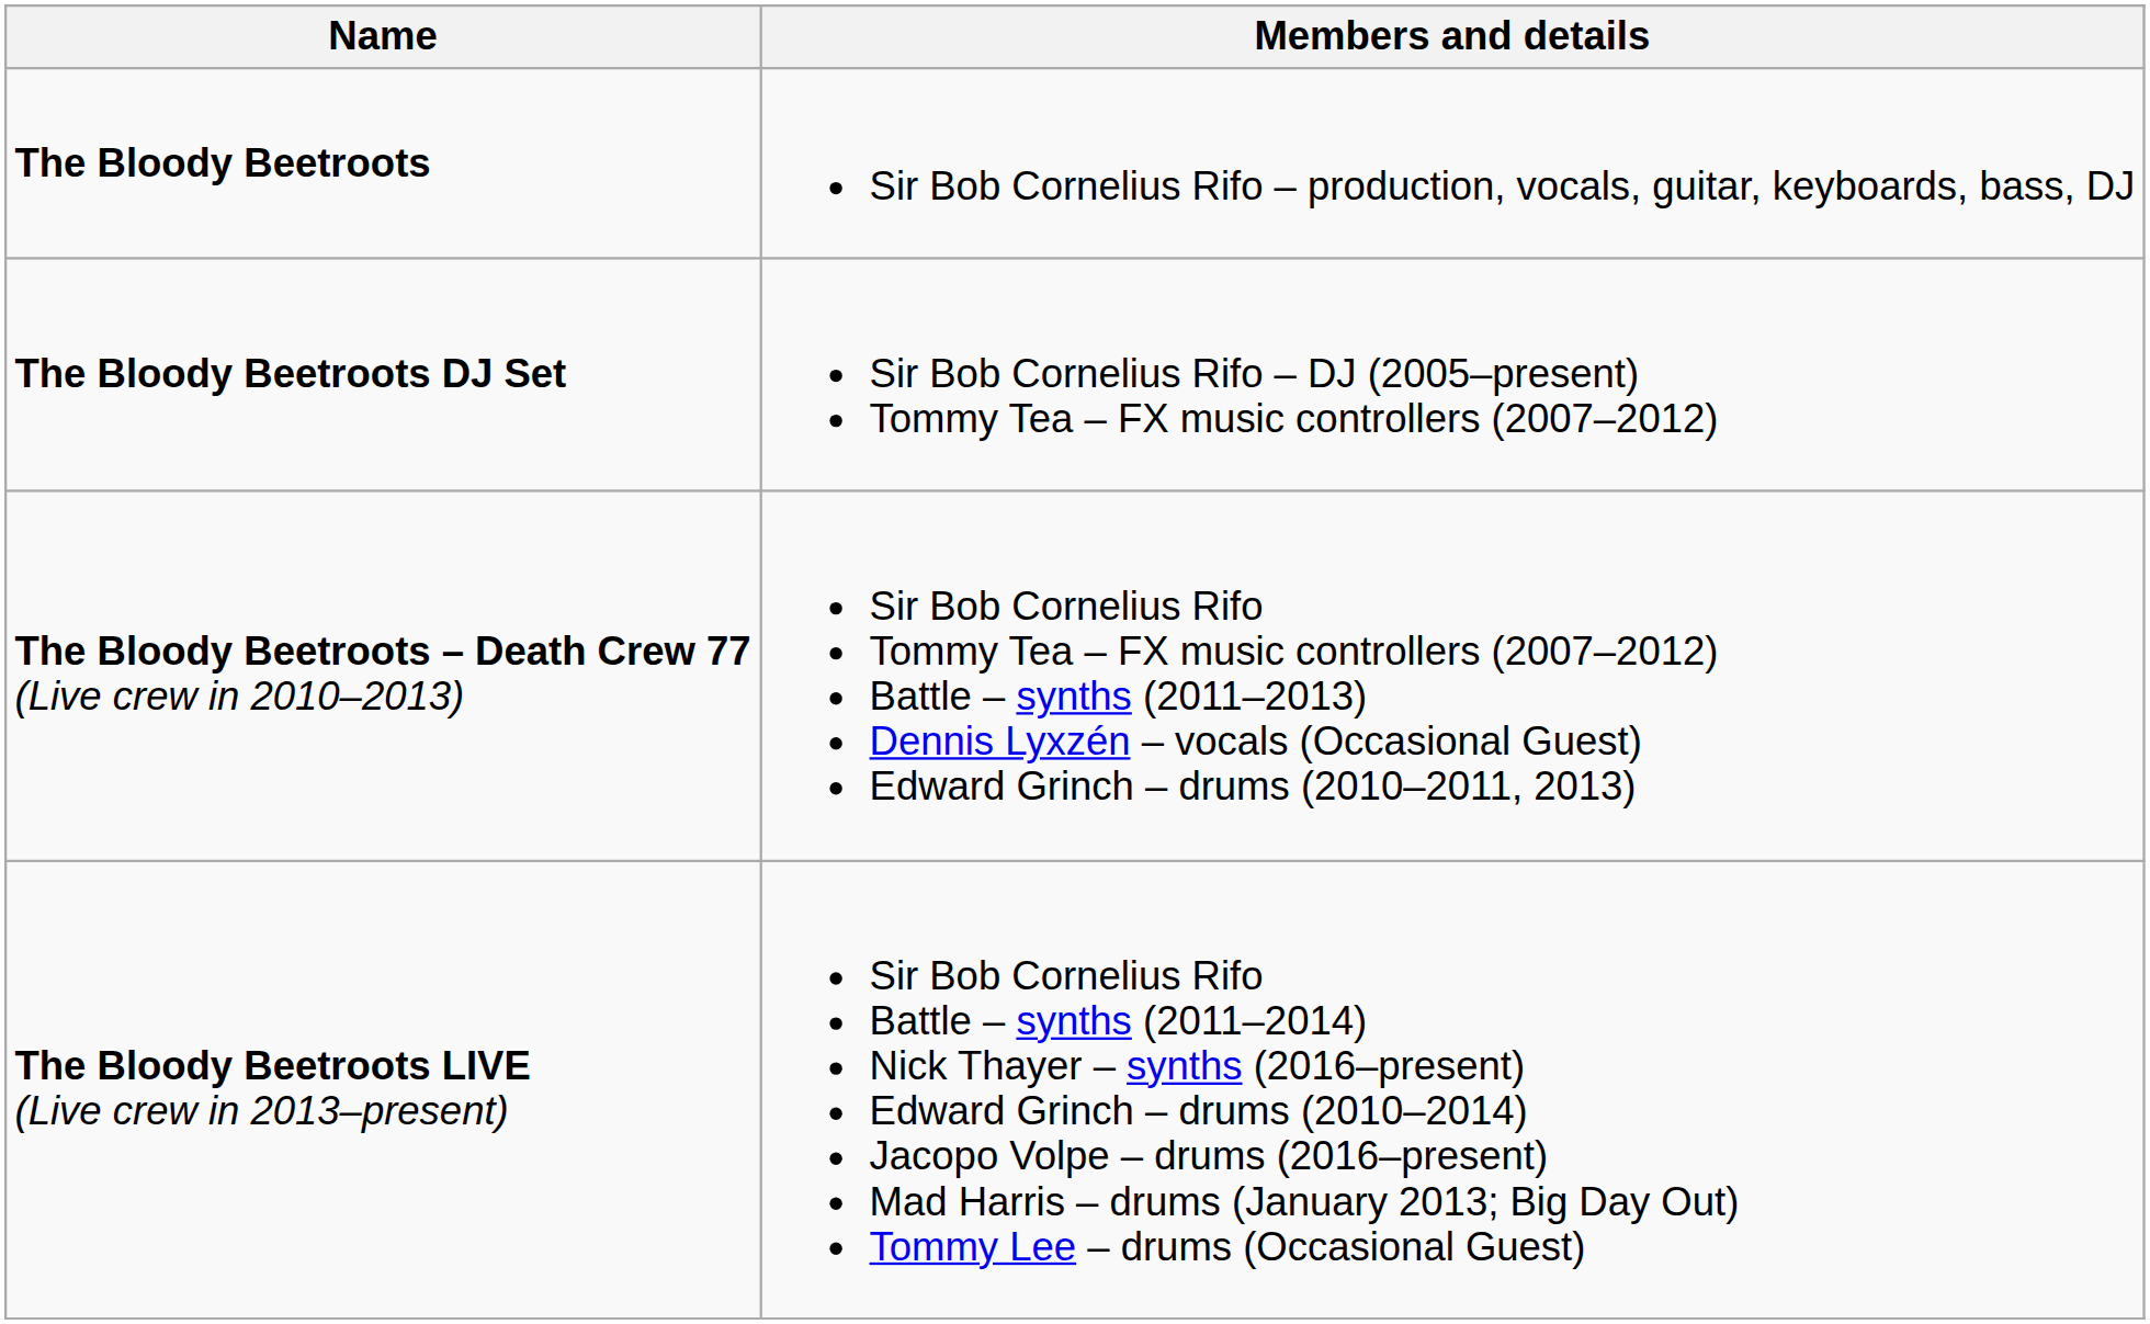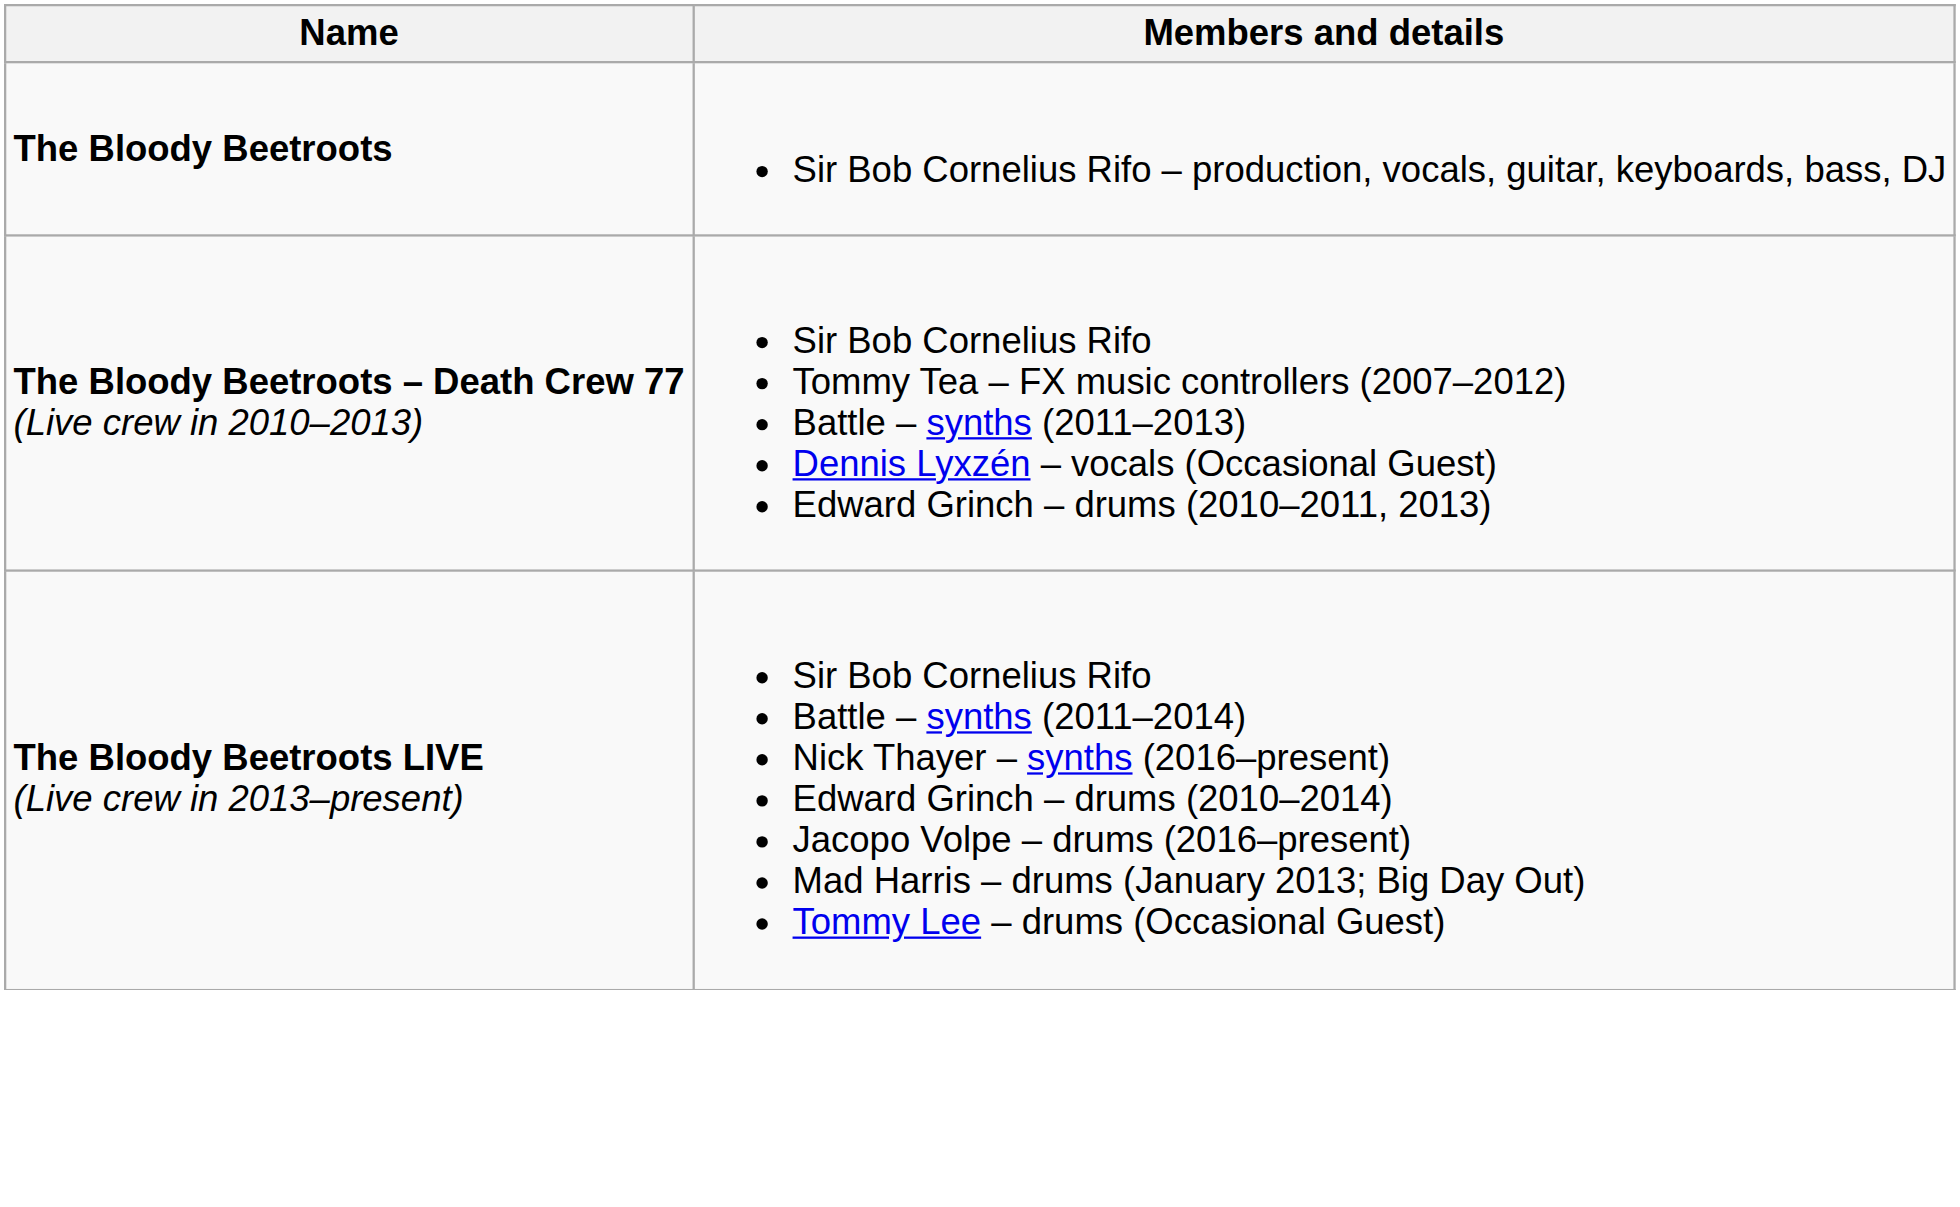- row: The Bloody Beetroots DJ Set | Sir Bob Cornelius Rifo – DJ (2005–present) Tommy Tea – FX music controllers (2007–2012)
